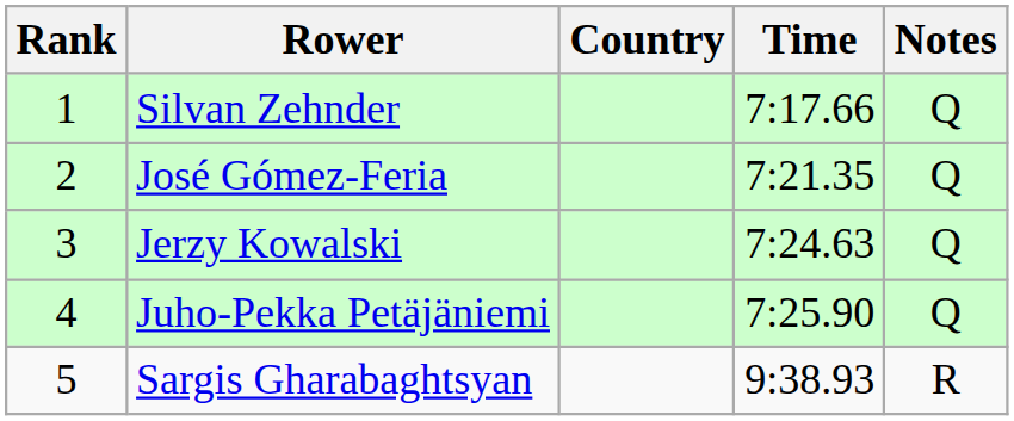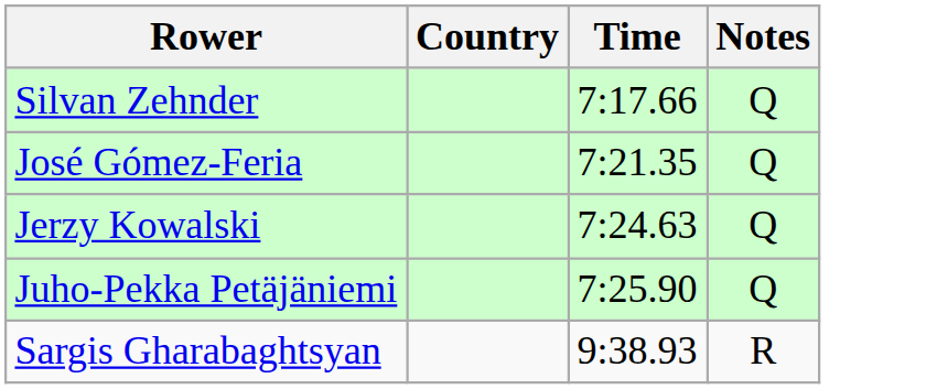- column: Rank | 1 | 2 | 3 | 4 | 5
